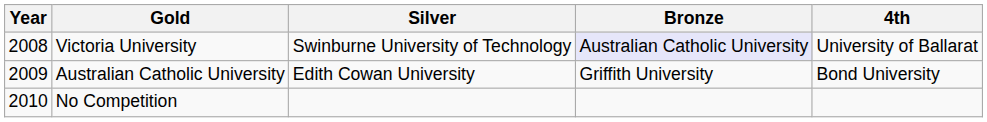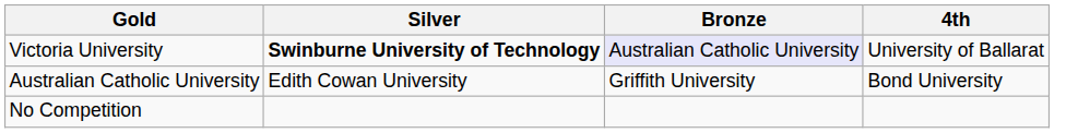- column: Year | 2008 | 2009 | 2010
Victoria University | Silver: normal -> bold
